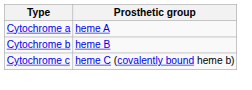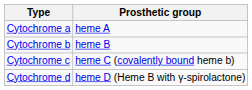+ row: Cytochrome d | heme D (Heme B with γ-spirolactone)
